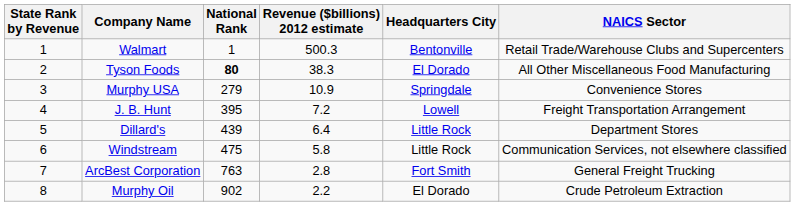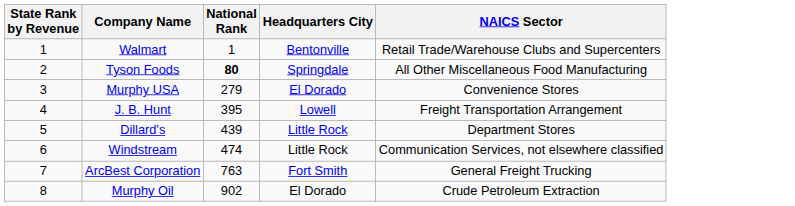- column: Revenue ($billions) 2012 estimate | 500.3 | 38.3 | 10.9 | 7.2 | 6.4 | 5.8 | 2.8 | 2.2
Tyson Foods | Headquarters City: El Dorado -> Springdale
Murphy USA | Headquarters City: Springdale -> El Dorado
Windstream | National Rank: 475 -> 474
